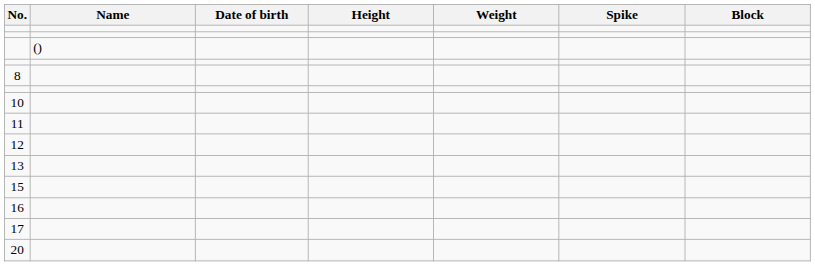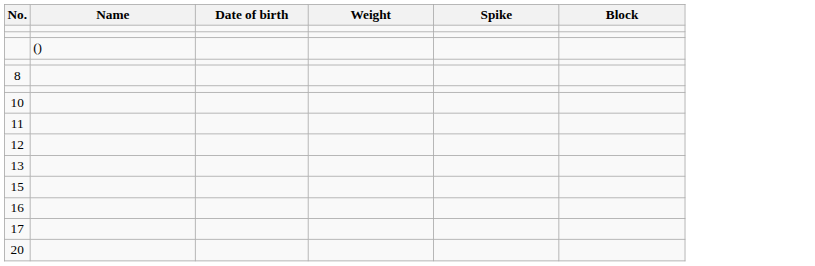- column: Height
